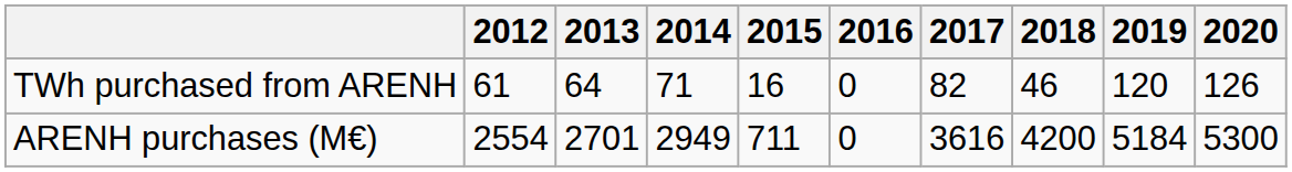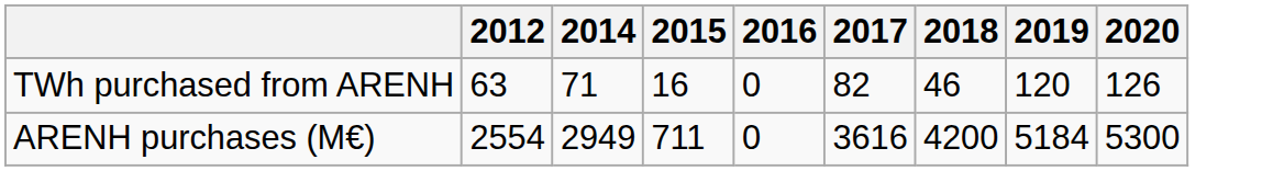- column: 2013 | 64 | 2701
TWh purchased from ARENH | 2012: 61 -> 63
